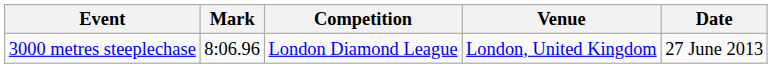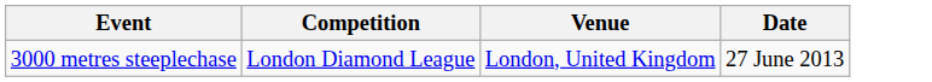- column: Mark | 8:06.96
